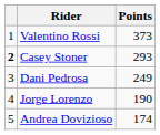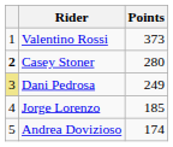Casey Stoner | Points: 293 -> 280
Dani Pedrosa | column 1: no background -> khaki background
Jorge Lorenzo | Points: 190 -> 185
